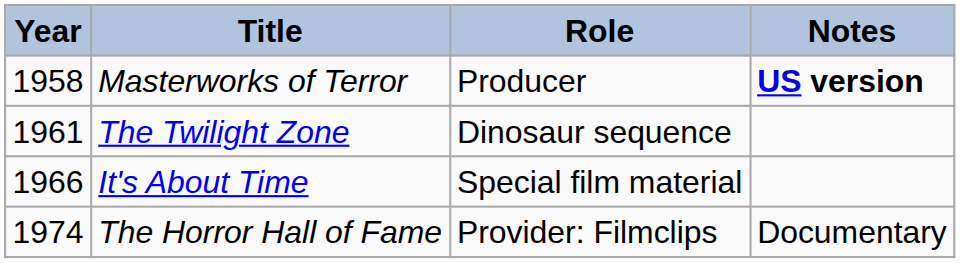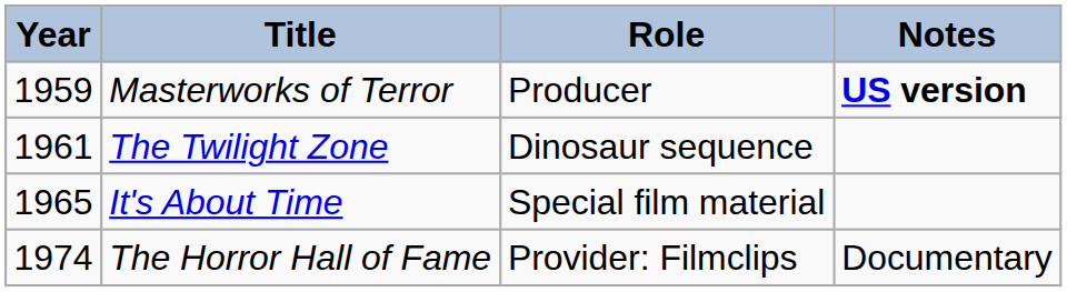Masterworks of Terror | Year: 1958 -> 1959
It's About Time | Year: 1966 -> 1965
